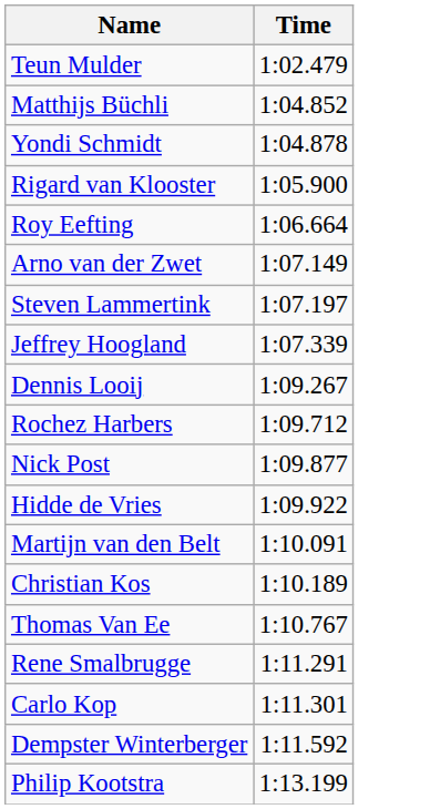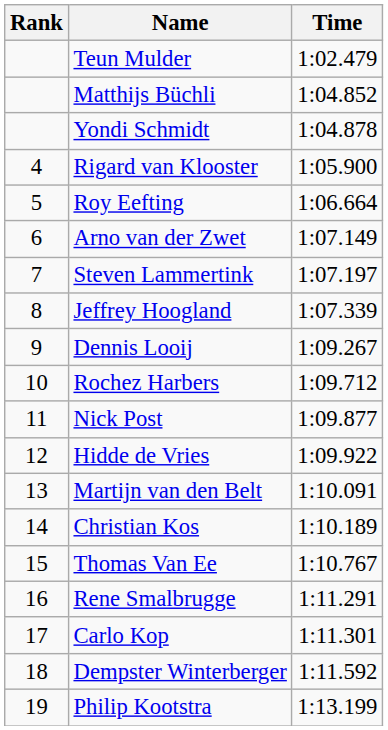+ column: Rank | 4 | 5 | 6 | 7 | 8 | 9 | 10 | 11 | 12 | 13 | 14 | 15 | 16 | 17 | 18 | 19
